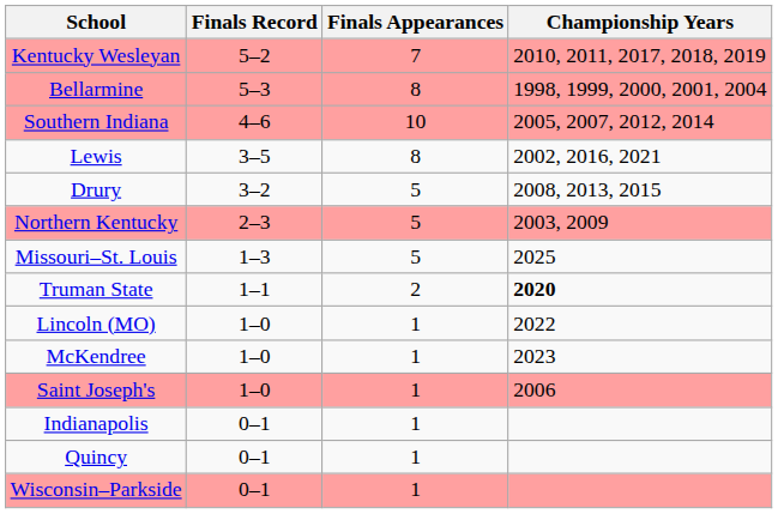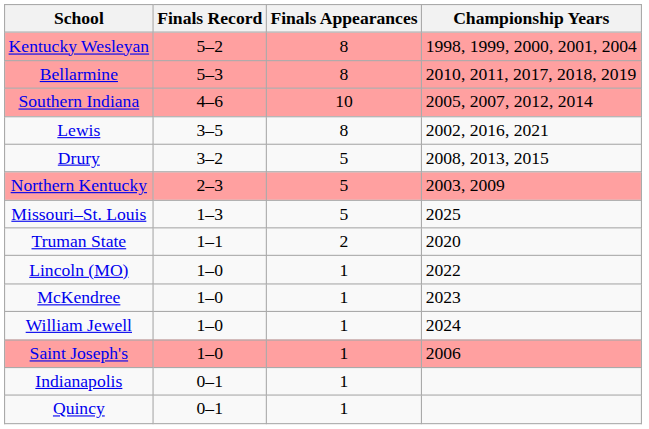Kentucky Wesleyan | Finals Appearances: 7 -> 8
Kentucky Wesleyan | Championship Years: 2010, 2011, 2017, 2018, 2019 -> 1998, 1999, 2000, 2001, 2004
Bellarmine | Championship Years: 1998, 1999, 2000, 2001, 2004 -> 2010, 2011, 2017, 2018, 2019
Truman State | Championship Years: bold -> normal
+ row: William Jewell | 1–0 | 1 | 2024
- row: Wisconsin–Parkside | 0–1 | 1
